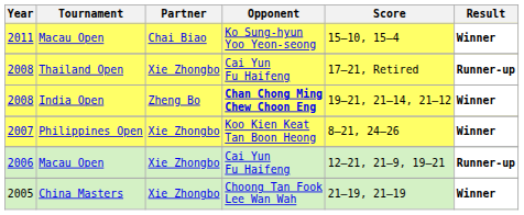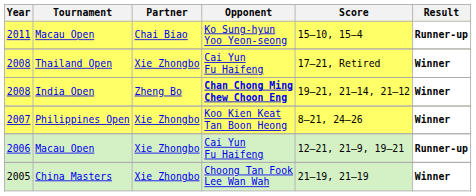2011 | Result: Winner -> Runner-up
2008 / Thailand Open | Result: Runner-up -> Winner
